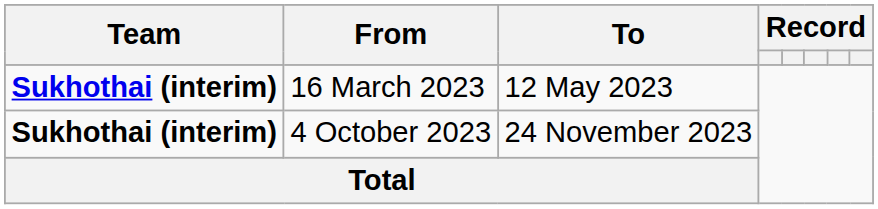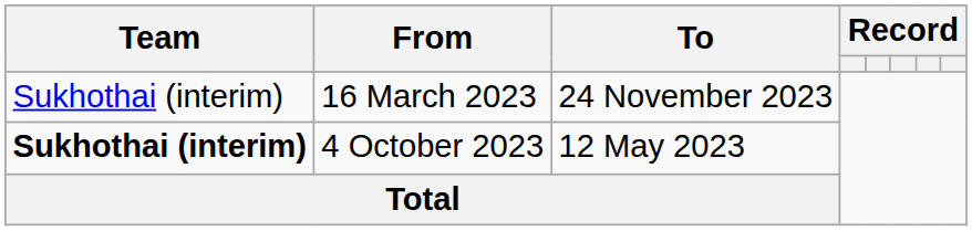16 March 2023 | Team: bold -> normal
16 March 2023 | To: 12 May 2023 -> 24 November 2023
4 October 2023 | To: 24 November 2023 -> 12 May 2023
